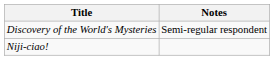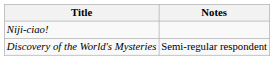rows swapped: Niji-ciao! <-> Discovery of the World's Mysteries
